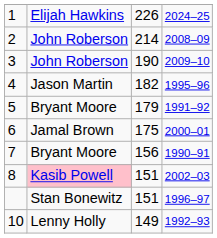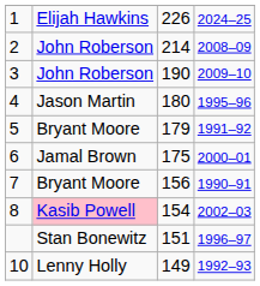4 | column 3: 182 -> 180
8 | column 3: 151 -> 154
